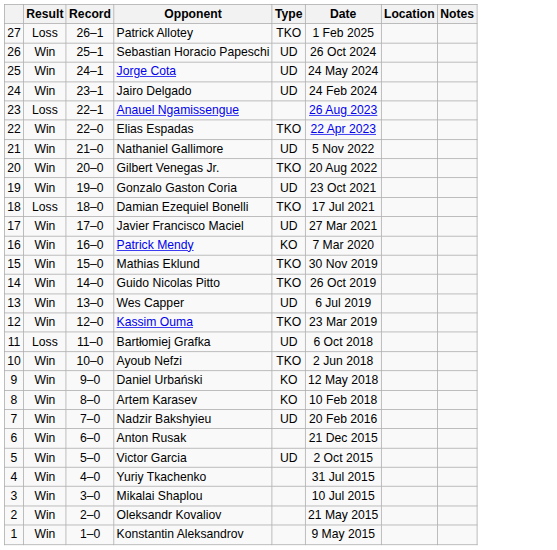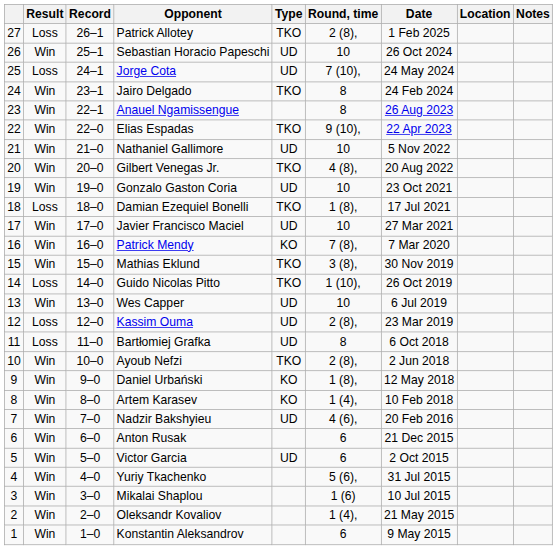+ column: Round, time | 2 (8), | 10 | 7 (10), | 8 | 8 | 9 (10), | 10 | 4 (8), | 10 | 1 (8), | 10 | 7 (8), | 3 (8), | 1 (10), | 10 | 2 (8), | 8 | 2 (8), | 1 (8), | 1 (4), | 4 (6), | 6 | 6 | 5 (6), | 1 (6) | 1 (4), | 6
Jorge Cota | Result: Win -> Loss
Jairo Delgado | Type: UD -> TKO
Anauel Ngamissengue | Result: Loss -> Win
Guido Nicolas Pitto | Result: Win -> Loss
Kassim Ouma | Result: Win -> Loss
Kassim Ouma | Type: TKO -> UD
